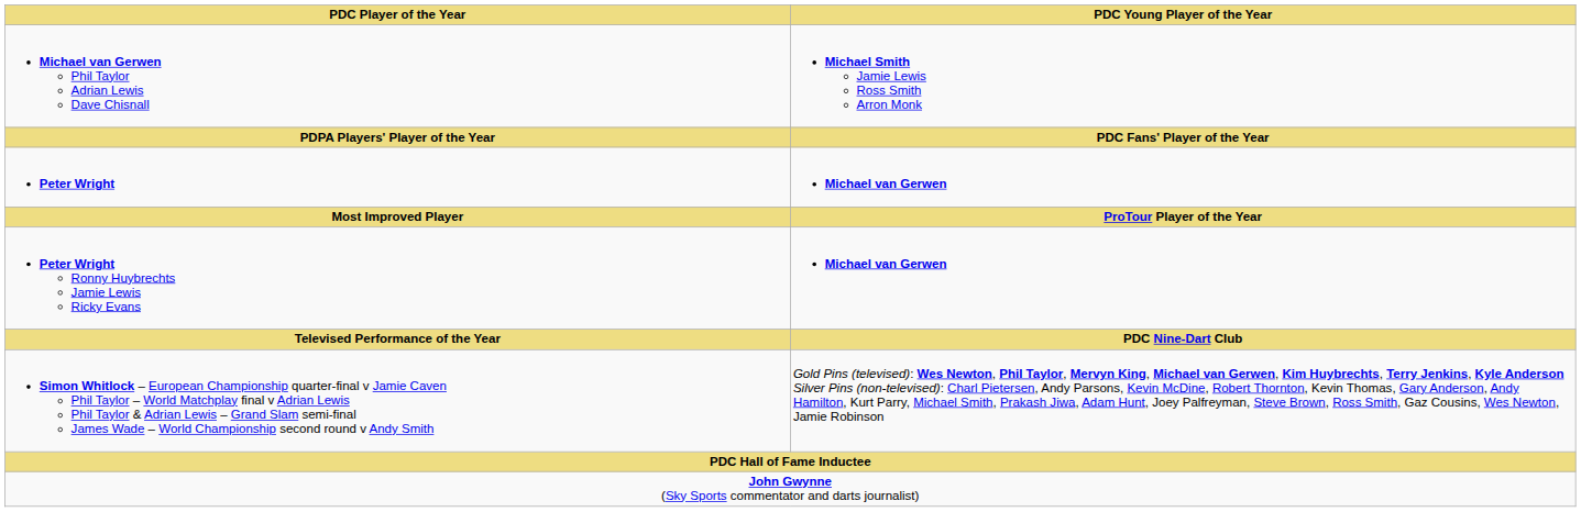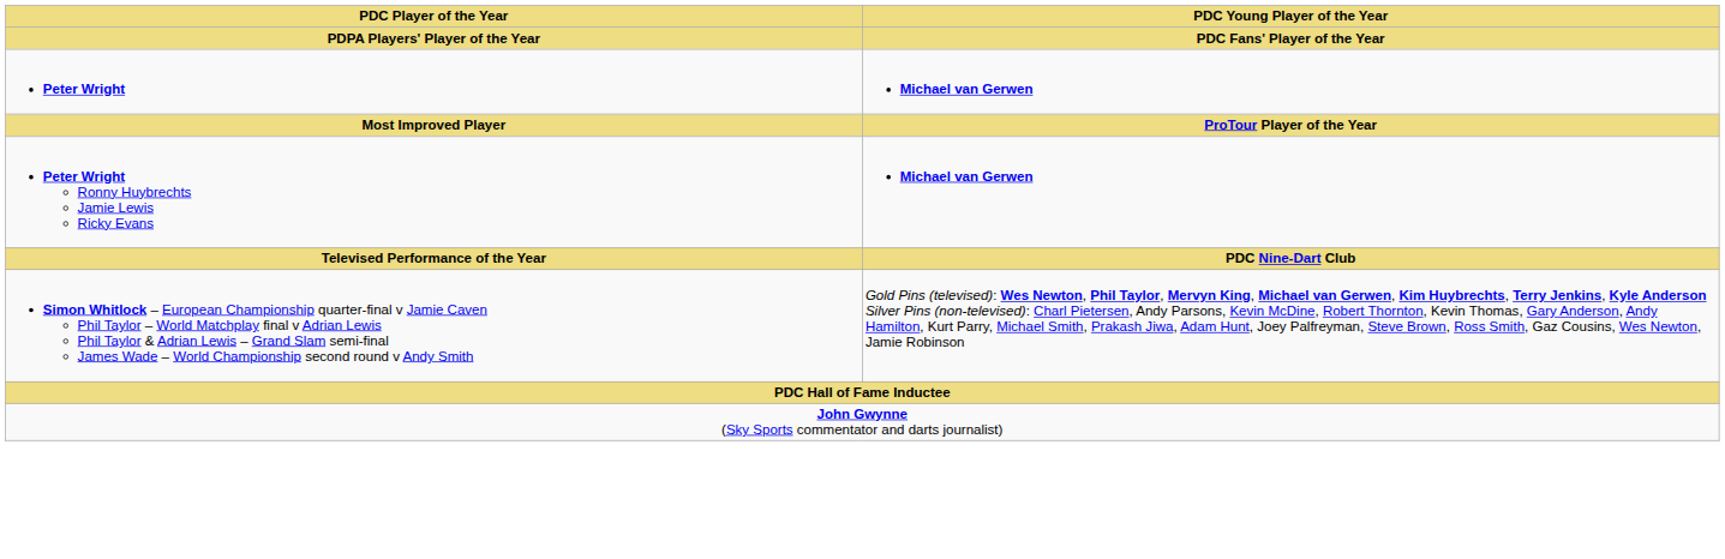- row: Michael van Gerwen Phil Taylor Adrian Lewis Dave Chisnall | Michael Smith Jamie Lewis Ross Smith Arron Monk
